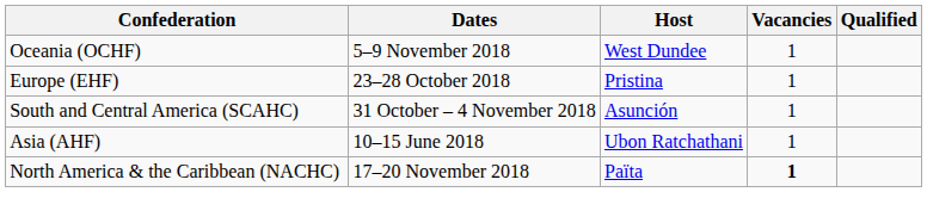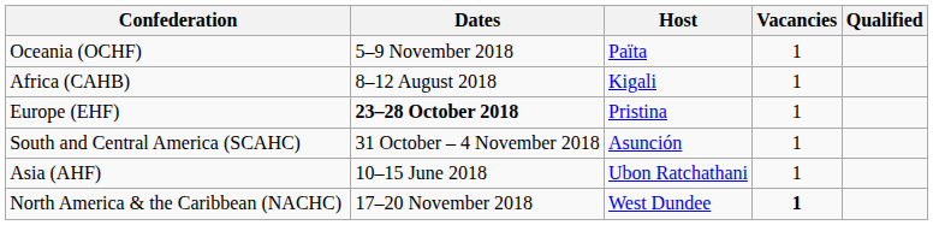Oceania (OCHF) | Host: West Dundee -> Païta
+ row: Africa (CAHB) | 8–12 August 2018 | Kigali | 1
Europe (EHF) | Dates: normal -> bold
North America & the Caribbean (NACHC) | Host: Païta -> West Dundee
